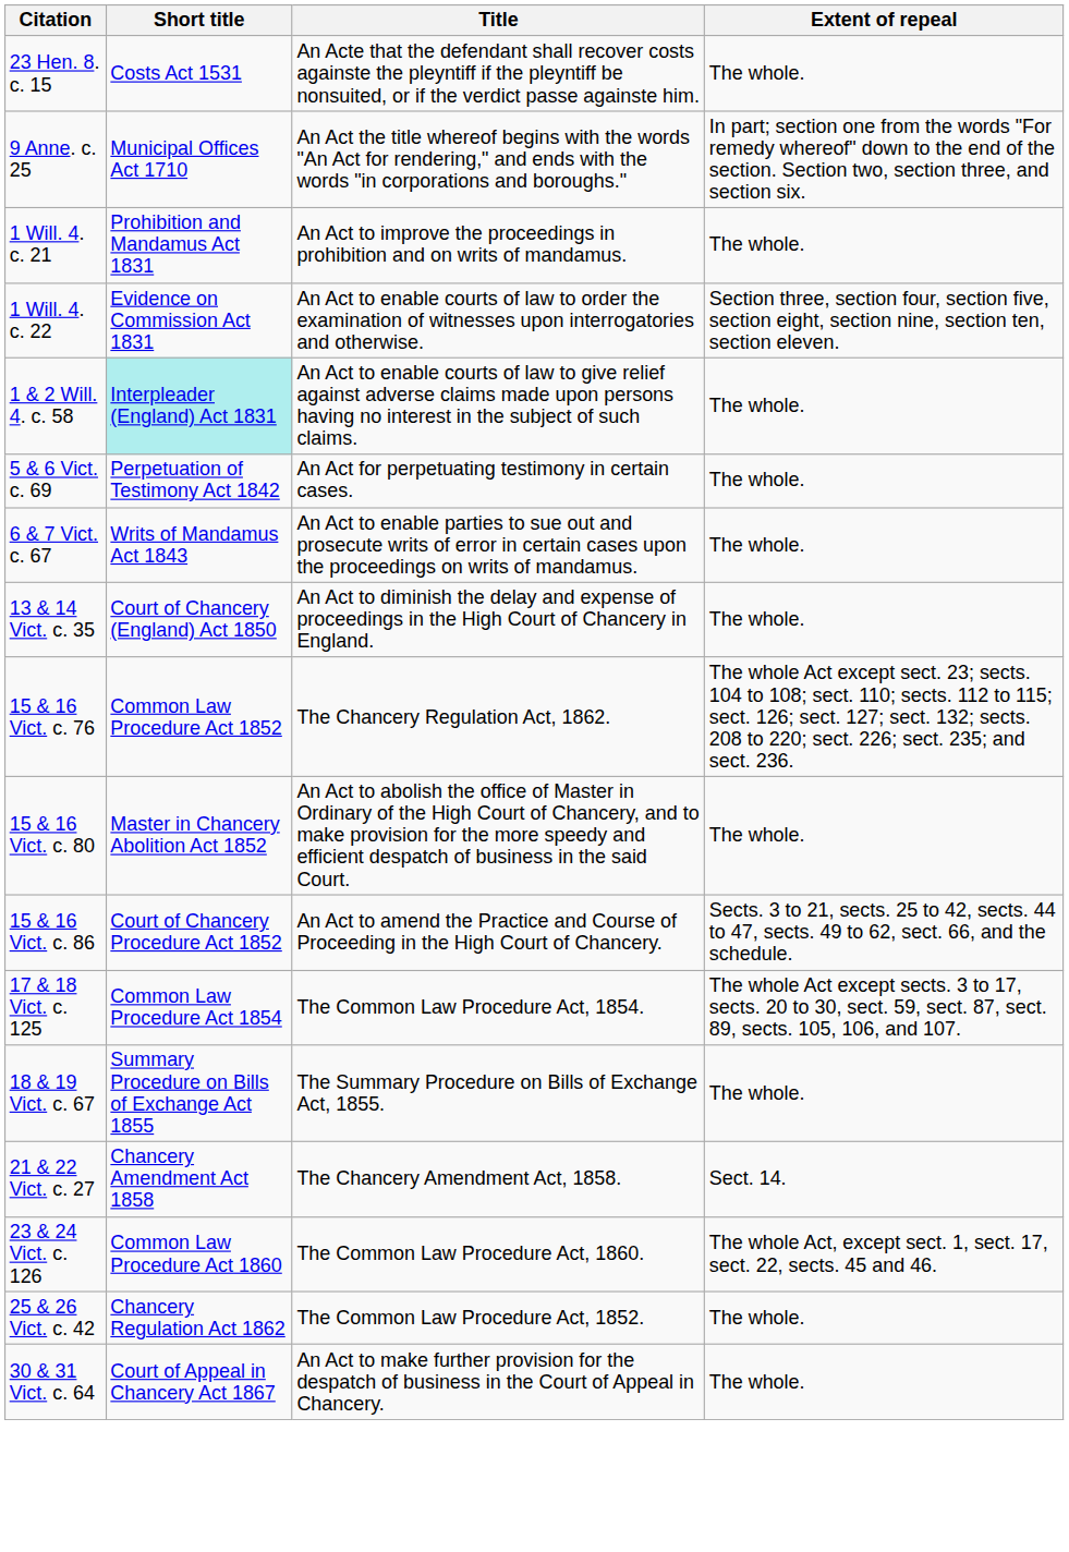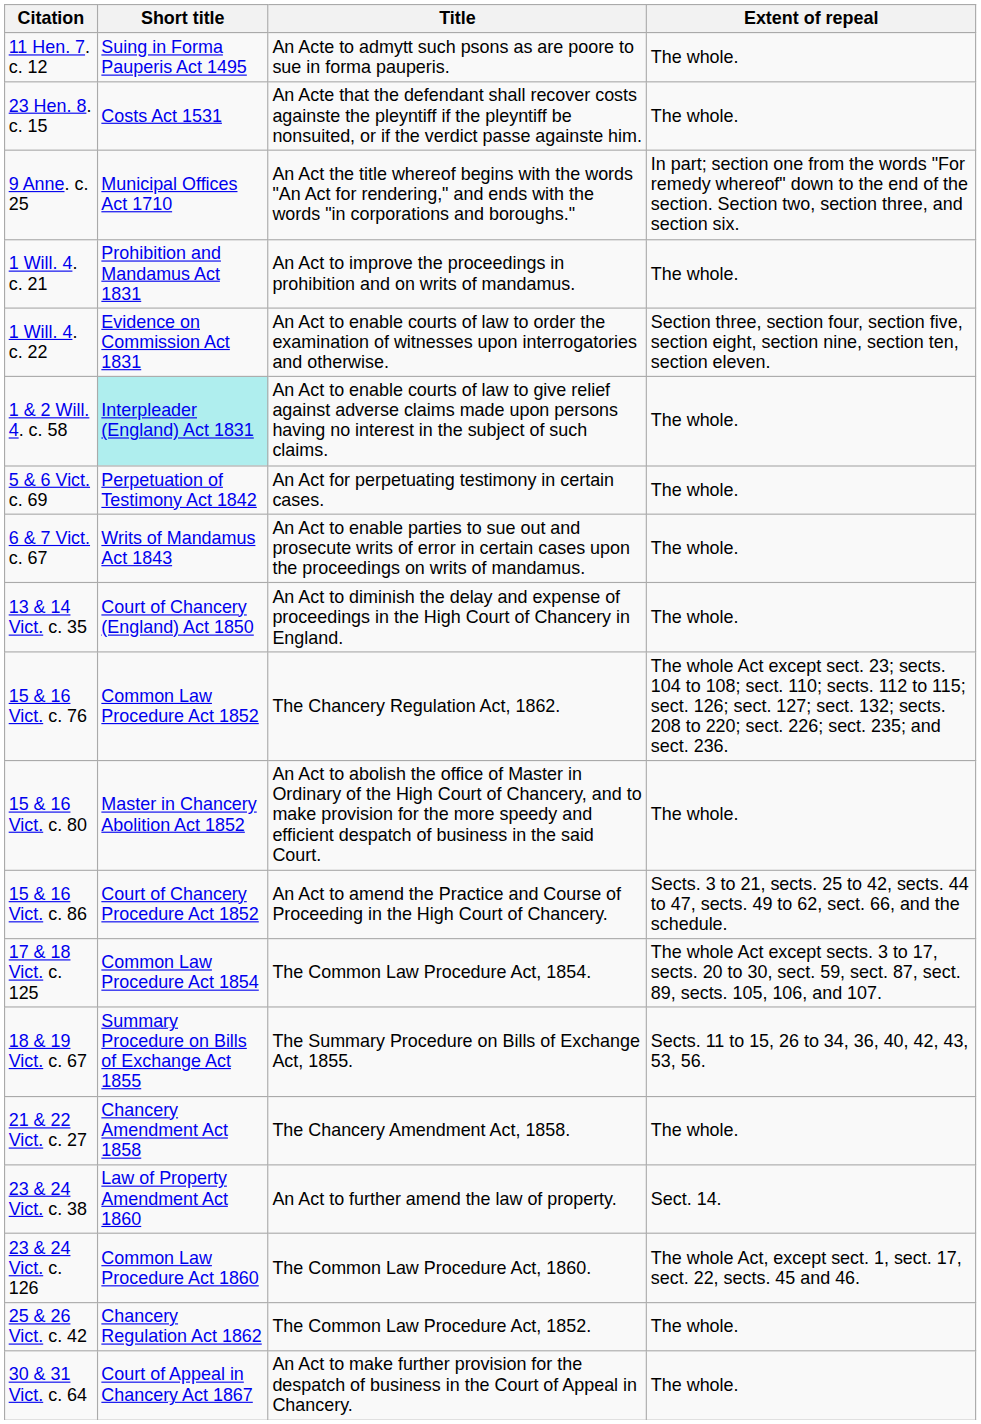+ row: 11 Hen. 7. c. 12 | Suing in Forma Pauperis Act 1495 | An Acte to admytt such psons as are poore to sue in forma pauperis. | The whole.
18 & 19 Vict. c. 67 | Extent of repeal: The whole. -> Sects. 11 to 15, 26 to 34, 36, 40, 42, 43, 53, 56.
21 & 22 Vict. c. 27 | Extent of repeal: Sect. 14. -> The whole.
+ row: 23 & 24 Vict. c. 38 | Law of Property Amendment Act 1860 | An Act to further amend the law of property. | Sect. 14.
